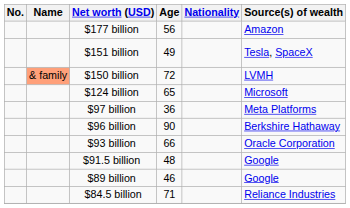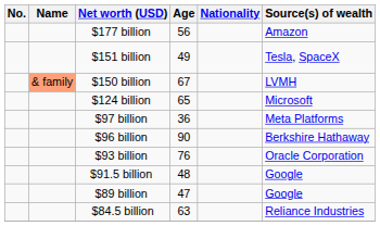$150 billion | Age: 72 -> 67
$93 billion | Age: 66 -> 76
$89 billion | Age: 46 -> 47
$84.5 billion | Age: 71 -> 63
